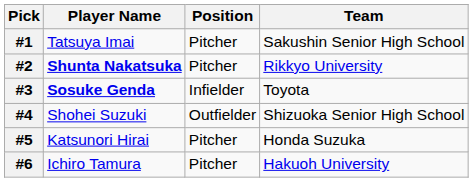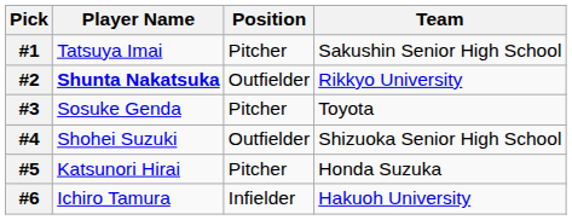#2 | Position: Pitcher -> Outfielder
#3 | Player Name: bold -> normal
#3 | Position: Infielder -> Pitcher
#6 | Position: Pitcher -> Infielder
